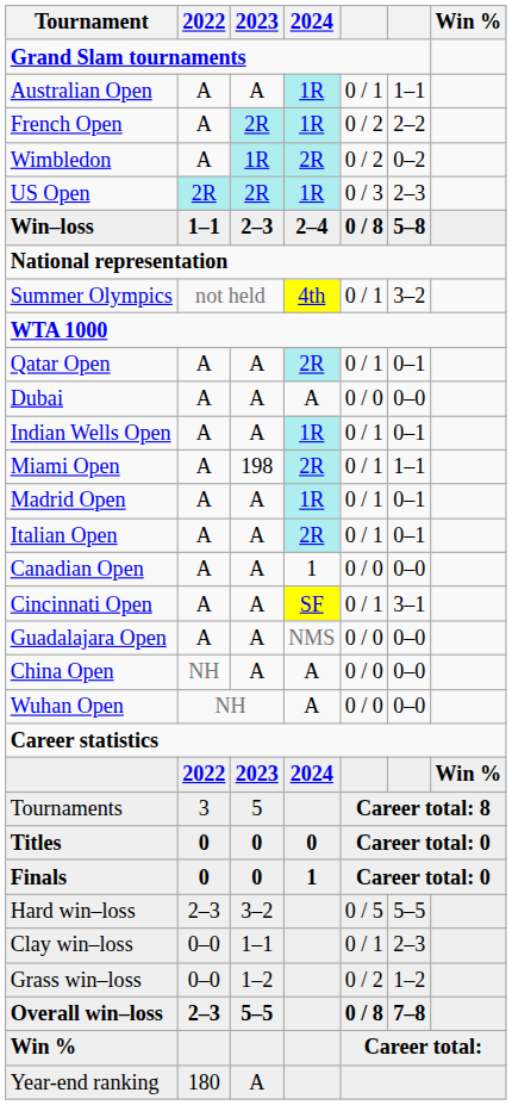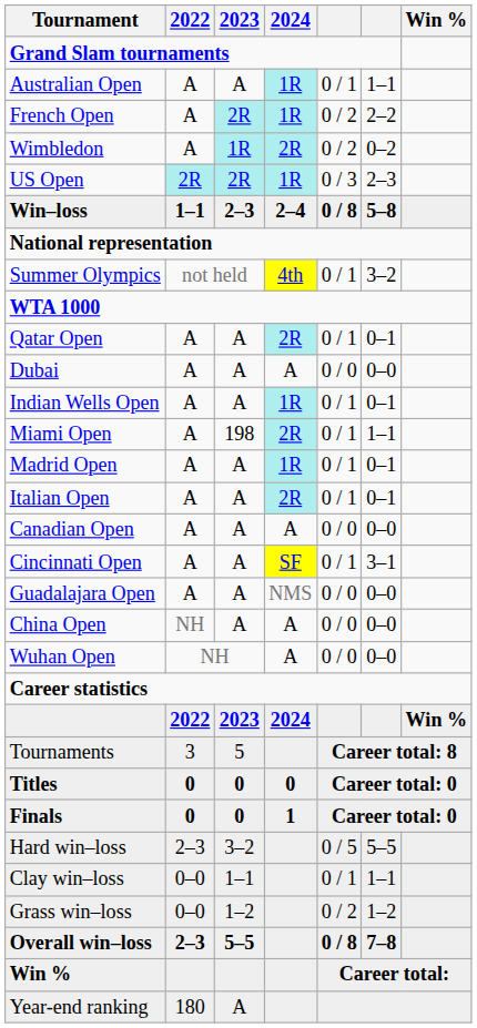Canadian Open | 2024: 1 -> A
Clay win–loss | column 6: 2–3 -> 1–1
